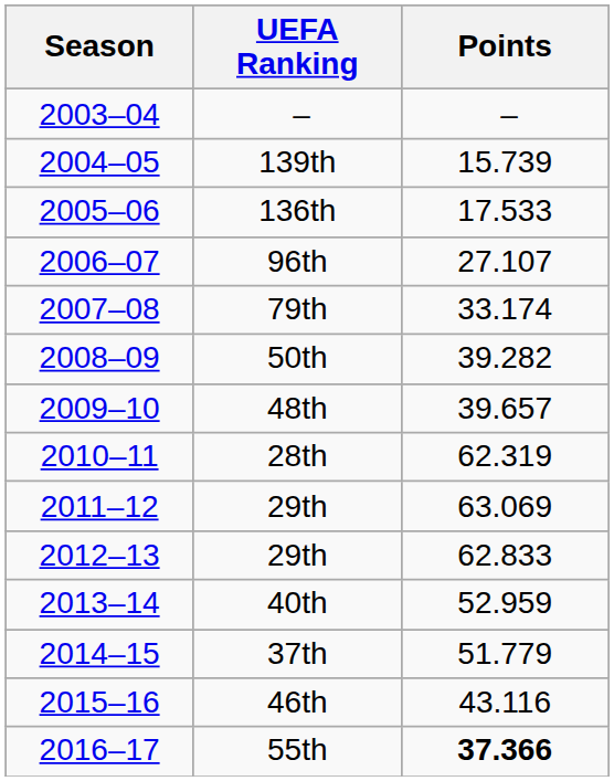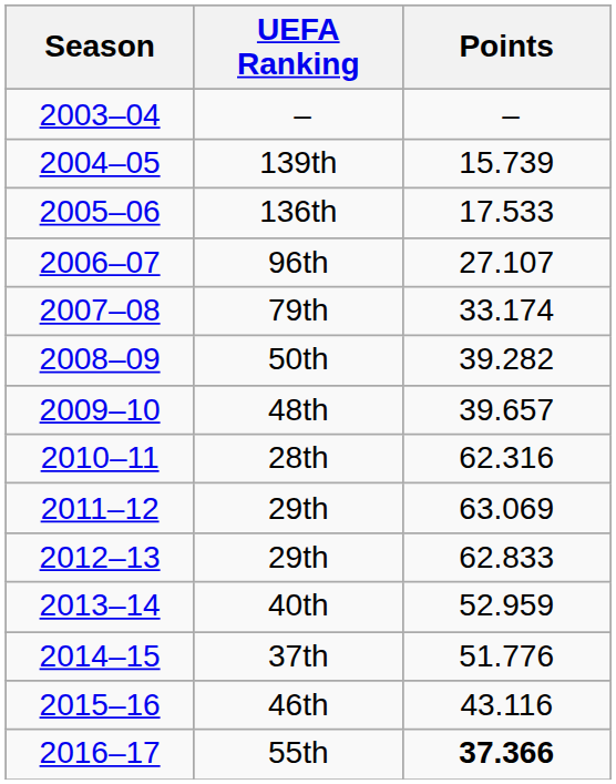28th | Points: 62.319 -> 62.316
37th | Points: 51.779 -> 51.776
